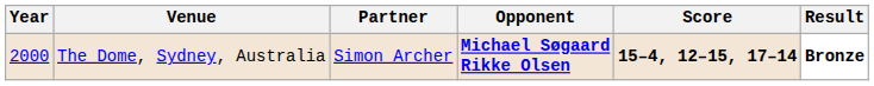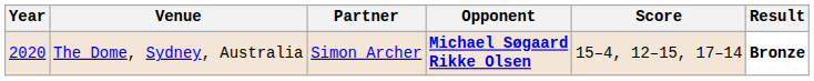The Dome, Sydney, Australia | Year: 2000 -> 2020
The Dome, Sydney, Australia | Score: bold -> normal
